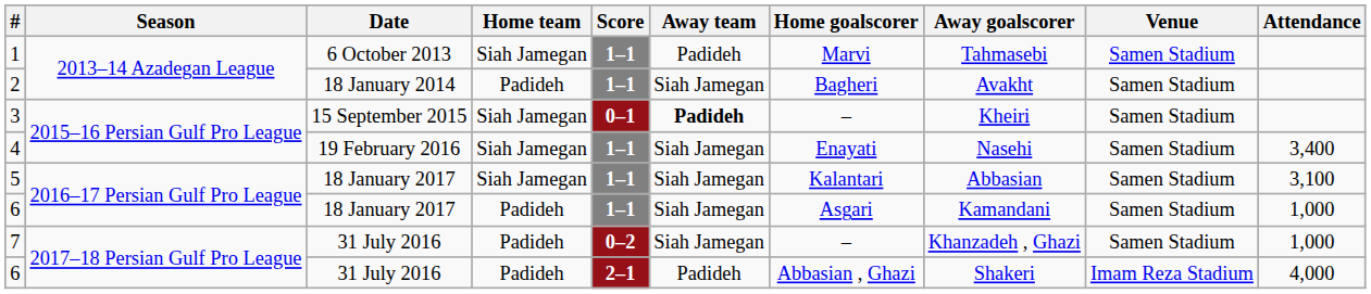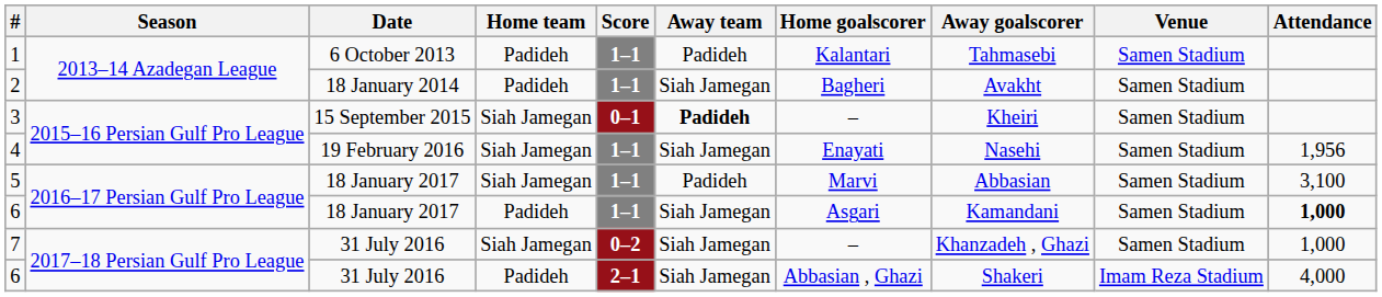1 | Home team: Siah Jamegan -> Padideh
1 | Home goalscorer: Marvi -> Kalantari
4 | Attendance: 3,400 -> 1,956
5 | Away team: Siah Jamegan -> Padideh
5 | Home goalscorer: Kalantari -> Marvi
6 / 2016–17 Persian Gulf Pro League | Attendance: normal -> bold
7 | Home team: Padideh -> Siah Jamegan
6 / 2017–18 Persian Gulf Pro League | Away team: Padideh -> Siah Jamegan
